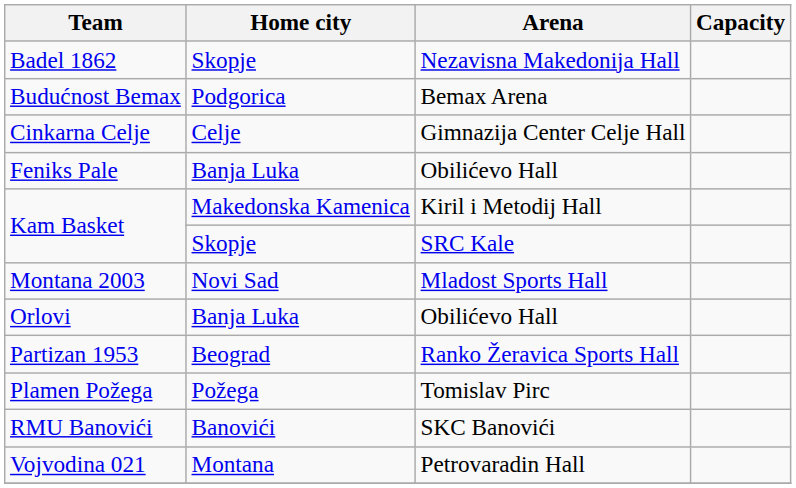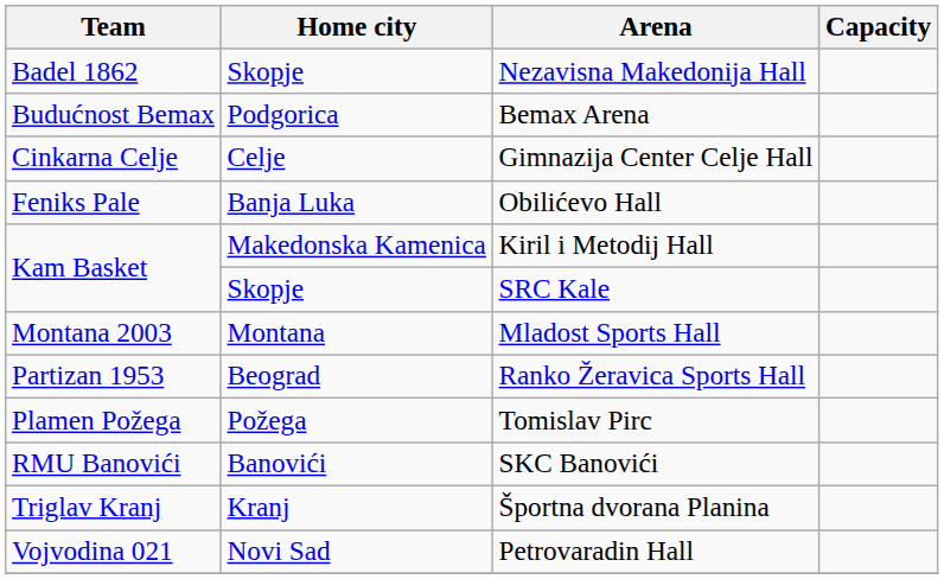Montana 2003 | Home city: Novi Sad -> Montana
- row: Orlovi | Banja Luka | Obilićevo Hall
+ row: Triglav Kranj | Kranj | Športna dvorana Planina
Vojvodina 021 | Home city: Montana -> Novi Sad
